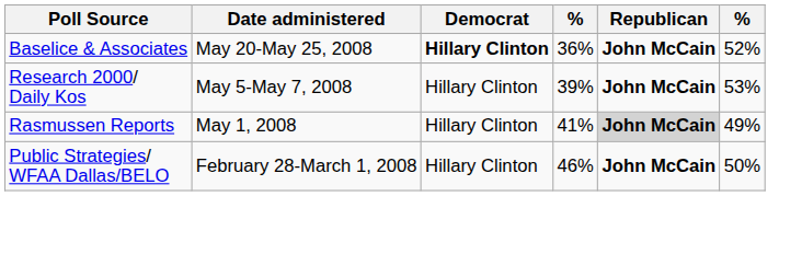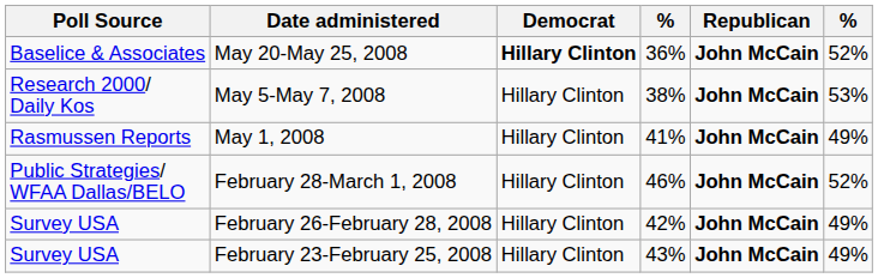May 5-May 7, 2008 | column 4: 39% -> 38%
May 1, 2008 | Republican: lightgrey background -> no background
February 28-March 1, 2008 | column 6: 50% -> 52%
+ row: Survey USA | February 26-February 28, 2008 | Hillary Clinton | 42% | John McCain | 49%
+ row: Survey USA | February 23-February 25, 2008 | Hillary Clinton | 43% | John McCain | 49%
